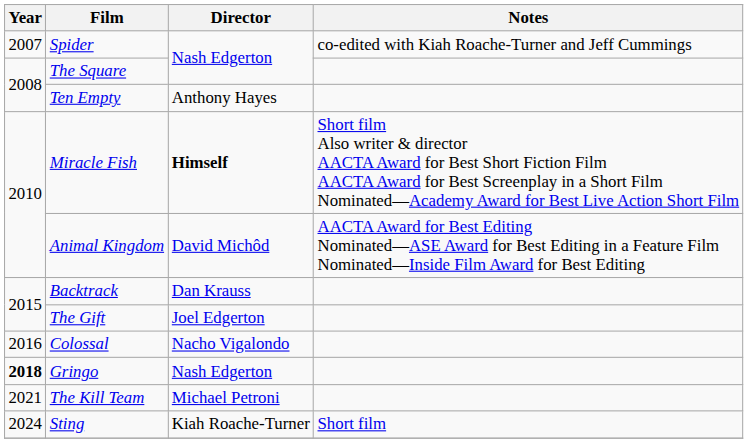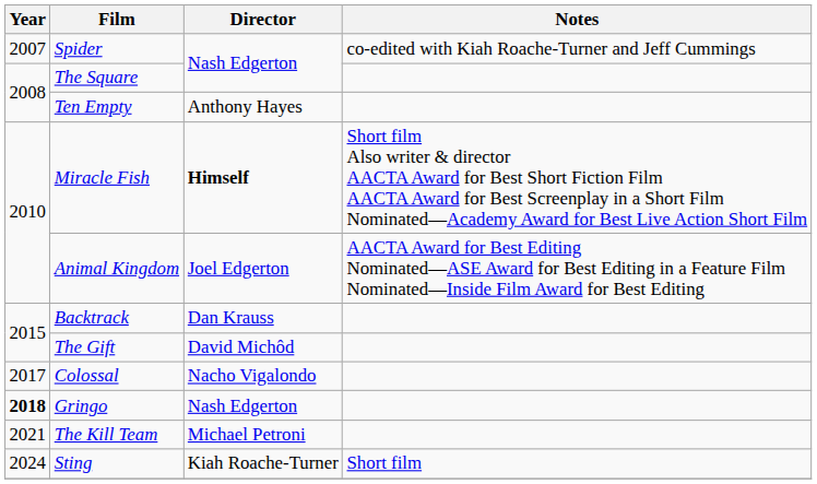Animal Kingdom | Director: David Michôd -> Joel Edgerton
The Gift | Director: Joel Edgerton -> David Michôd
Colossal | Year: 2016 -> 2017
